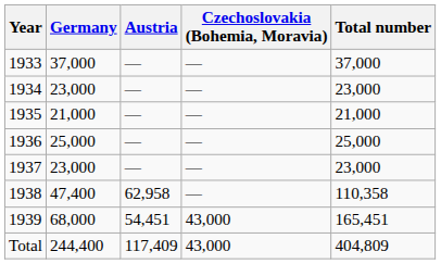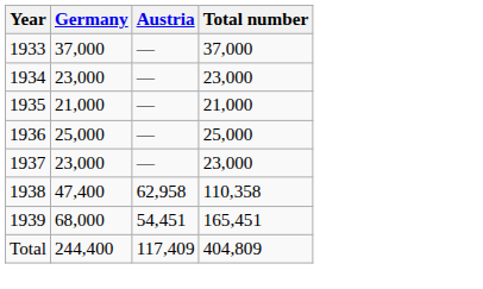- column: Czechoslovakia (Bohemia, Moravia) | — | — | — | — | — | — | 43,000 | 43,000
